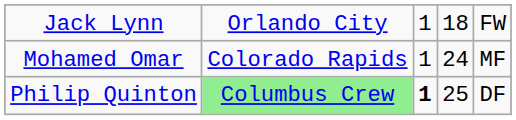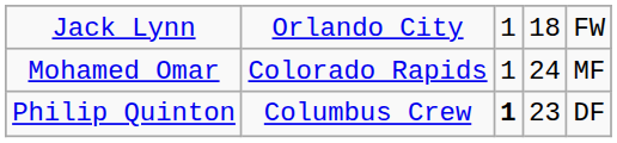Philip Quinton | column 2: lightgreen background -> no background
Philip Quinton | column 4: 25 -> 23
